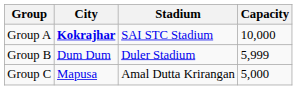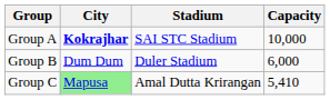Group B | Capacity: 5,999 -> 6,000
Group C | City: no background -> lightgreen background
Group C | Capacity: 5,000 -> 5,410
